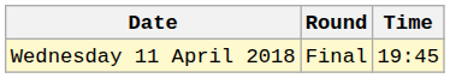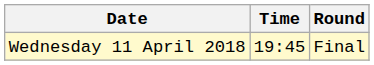columns swapped: Time <-> Round
